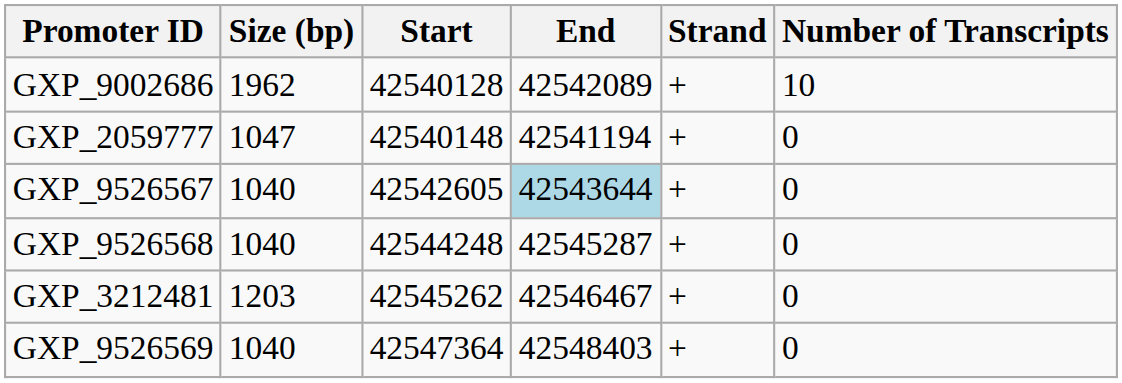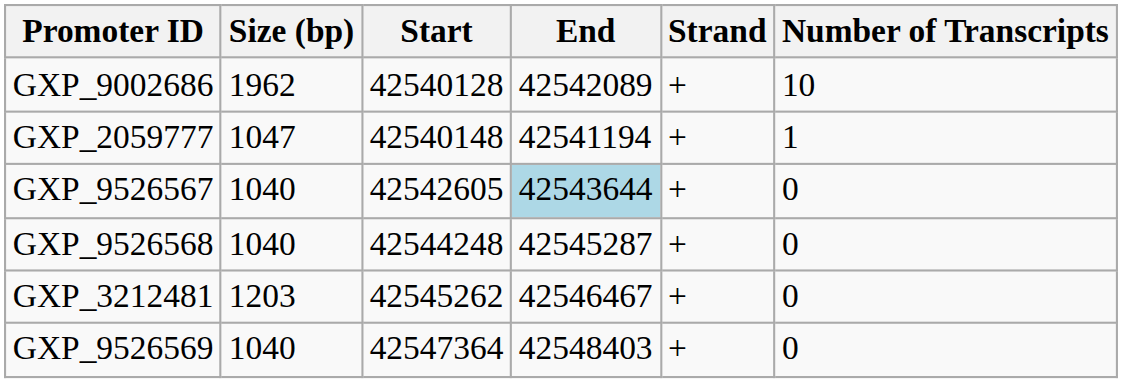GXP_2059777 | Number of Transcripts: 0 -> 1
